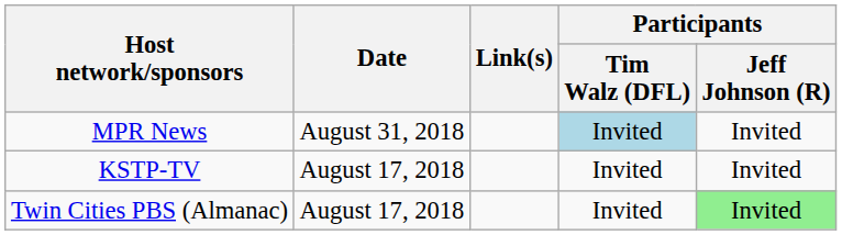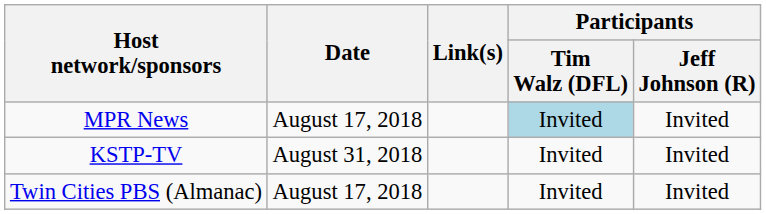MPR News | Date: August 31, 2018 -> August 17, 2018
KSTP-TV | Date: August 17, 2018 -> August 31, 2018
Twin Cities PBS (Almanac) | Participants / Jeff Johnson (R): lightgreen background -> no background
